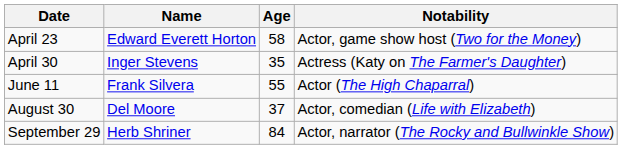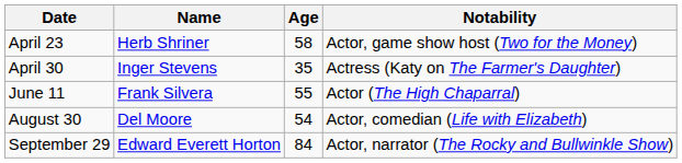April 23 | Name: Edward Everett Horton -> Herb Shriner
August 30 | Age: 37 -> 54
September 29 | Name: Herb Shriner -> Edward Everett Horton
